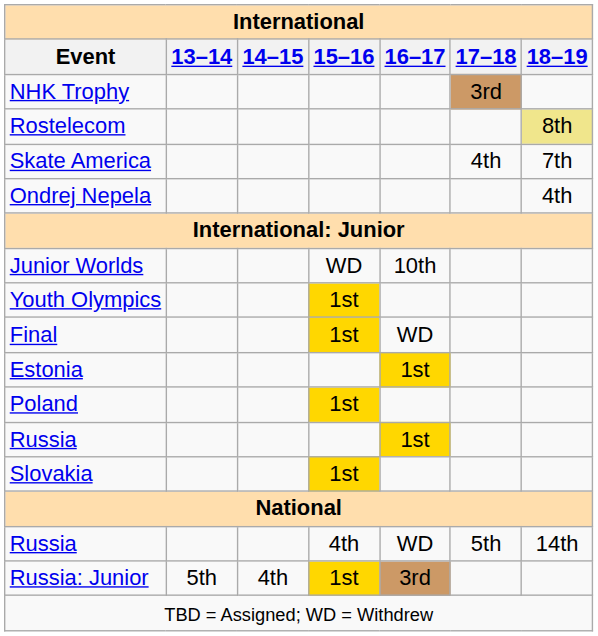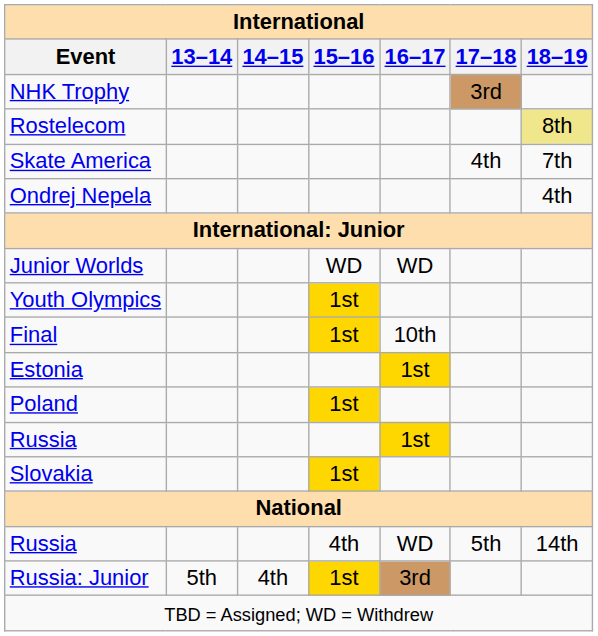Junior Worlds | 16–17: 10th -> WD
Final | 16–17: WD -> 10th
